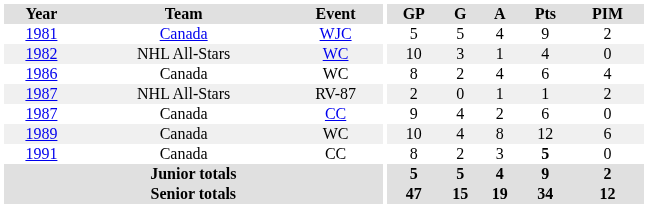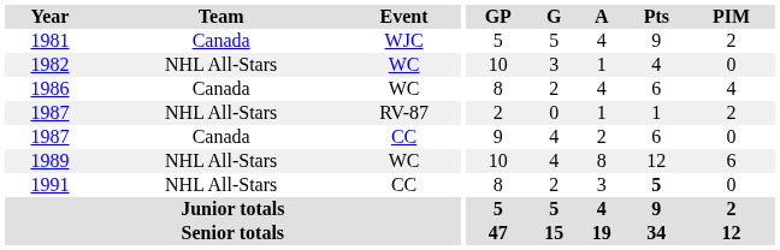1989 | Team: Canada -> NHL All-Stars
1991 | Team: Canada -> NHL All-Stars
